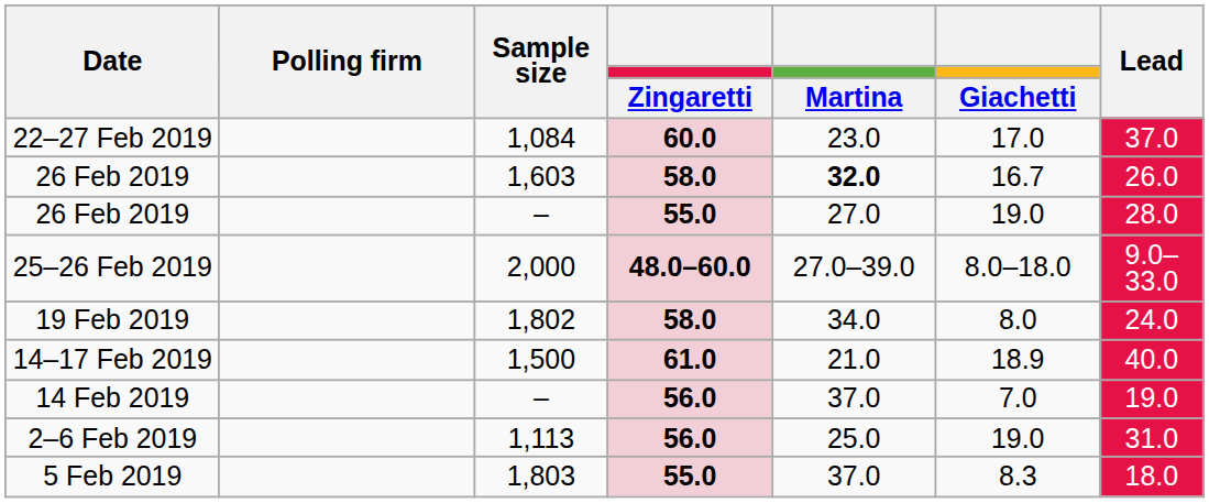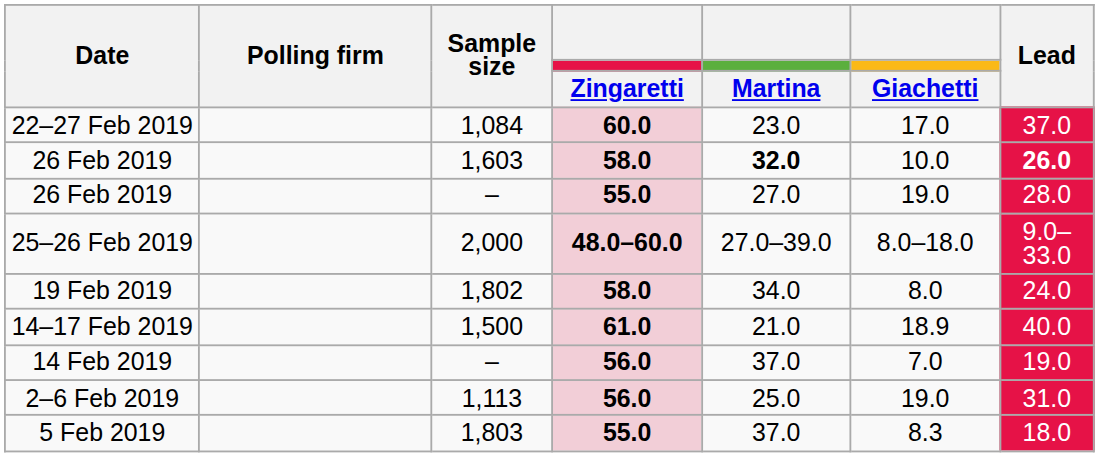26 Feb 2019 / 1,603 | Giachetti: 16.7 -> 10.0
26 Feb 2019 / 1,603 | Lead: normal -> bold
